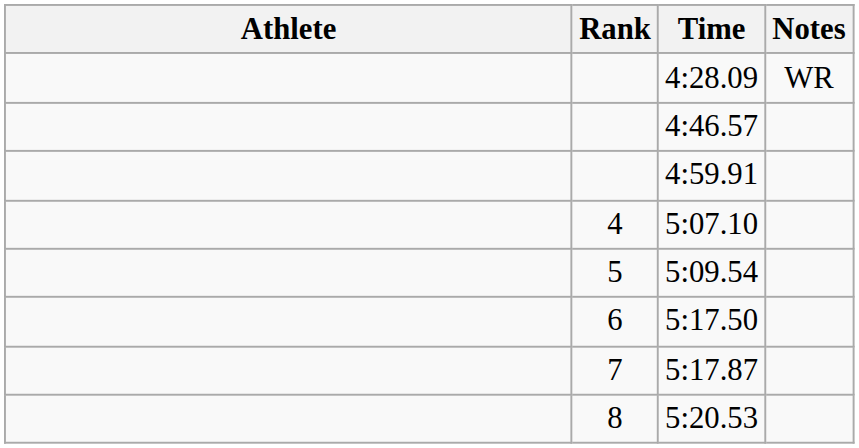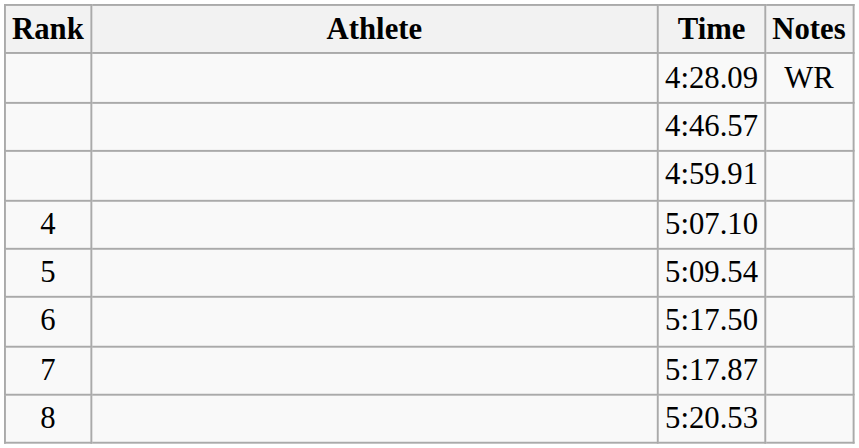columns swapped: Rank <-> Athlete
